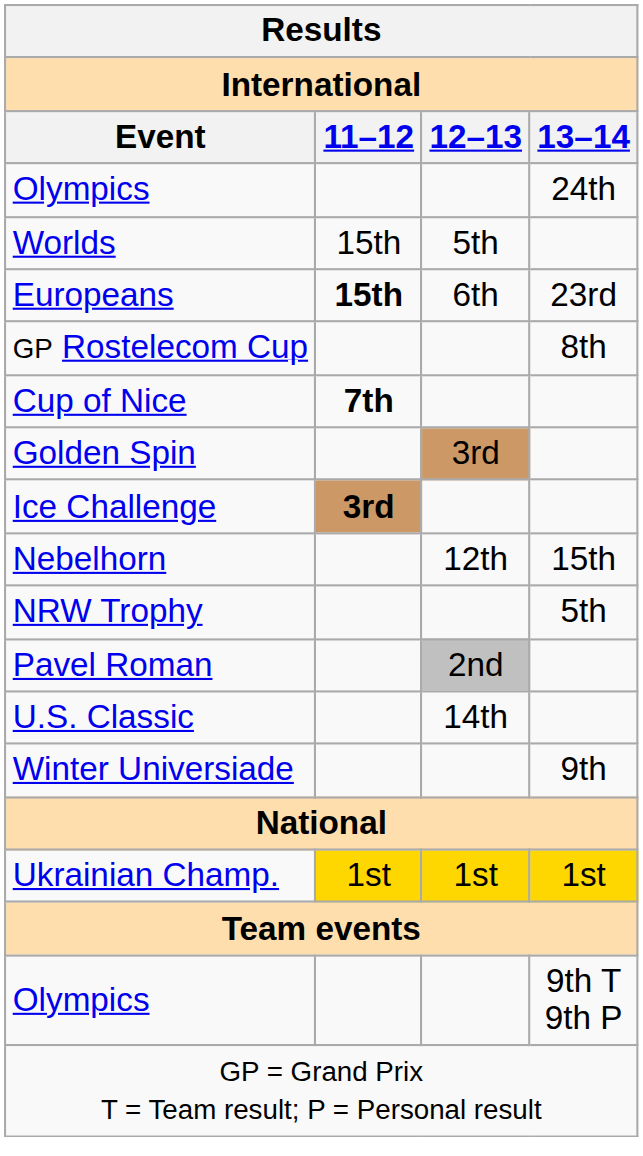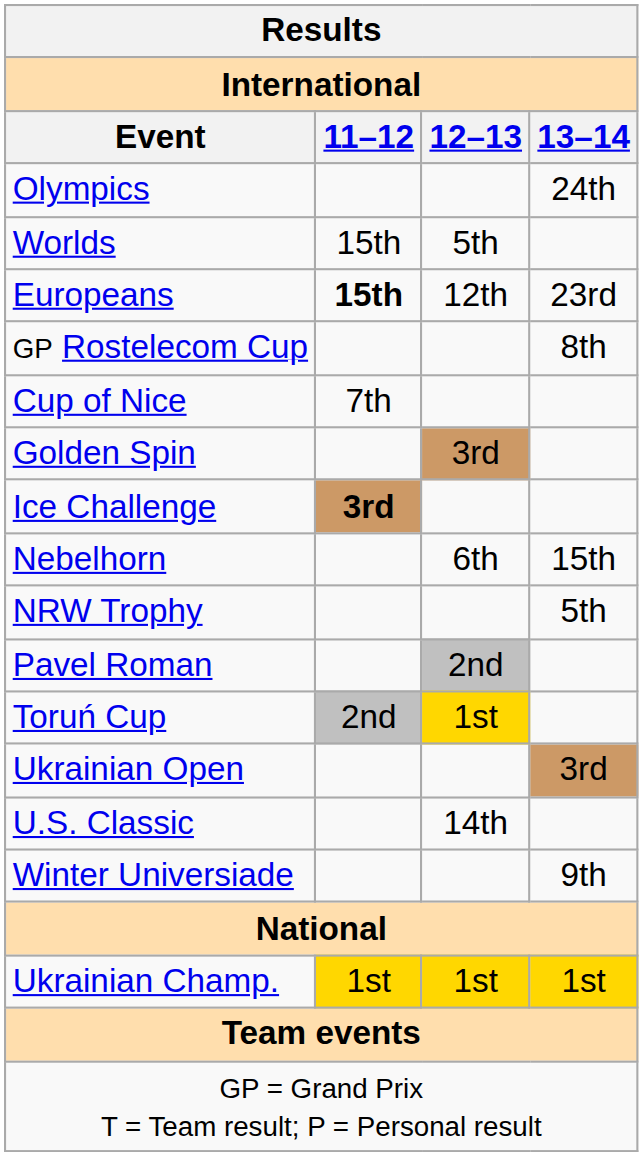Europeans | 12–13: 6th -> 12th
Cup of Nice | 11–12: bold -> normal
Nebelhorn | 12–13: 12th -> 6th
+ row: Toruń Cup | 2nd | 1st
+ row: Ukrainian Open | 3rd
- row: Olympics | 9th T 9th P
